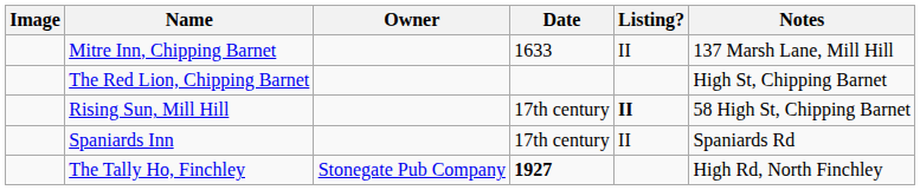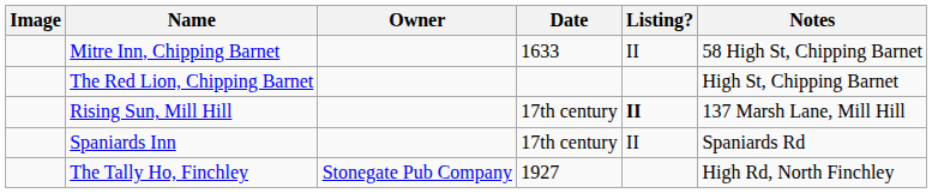Mitre Inn, Chipping Barnet | Notes: 137 Marsh Lane, Mill Hill -> 58 High St, Chipping Barnet
Rising Sun, Mill Hill | Notes: 58 High St, Chipping Barnet -> 137 Marsh Lane, Mill Hill
The Tally Ho, Finchley | Date: bold -> normal
